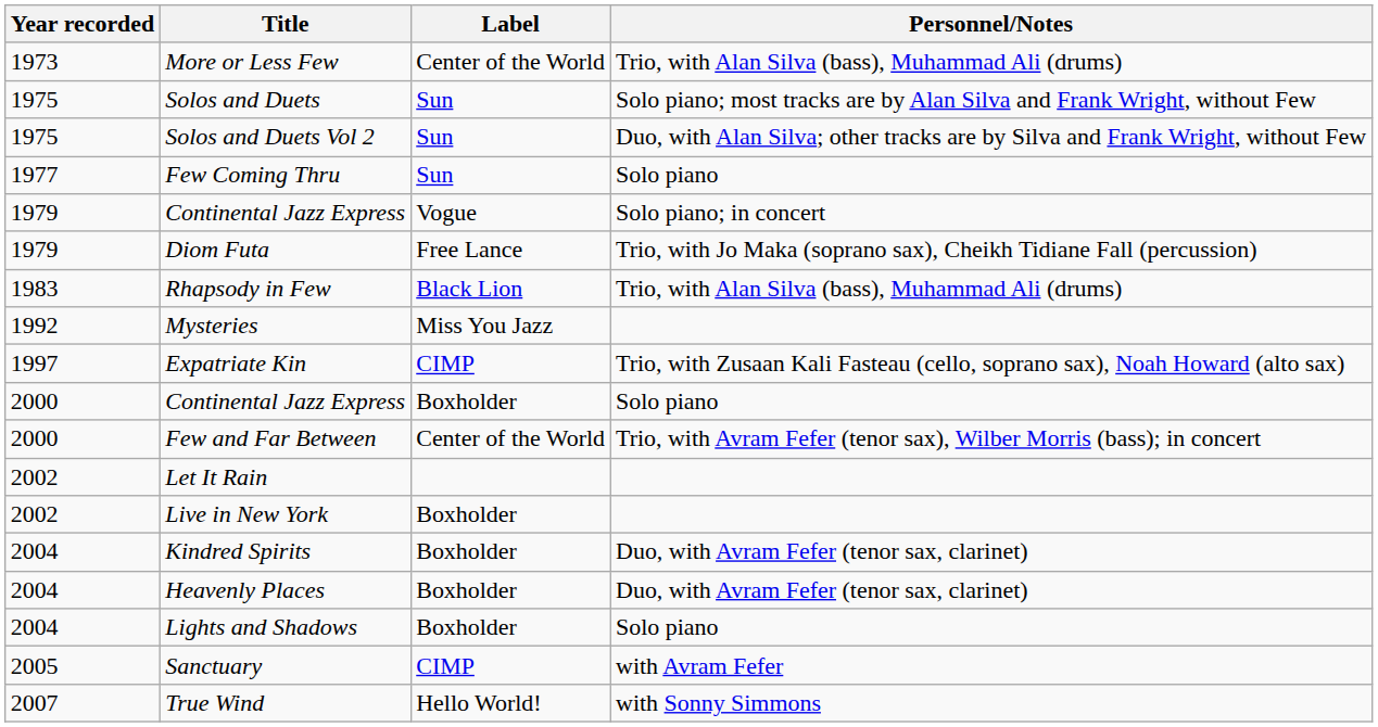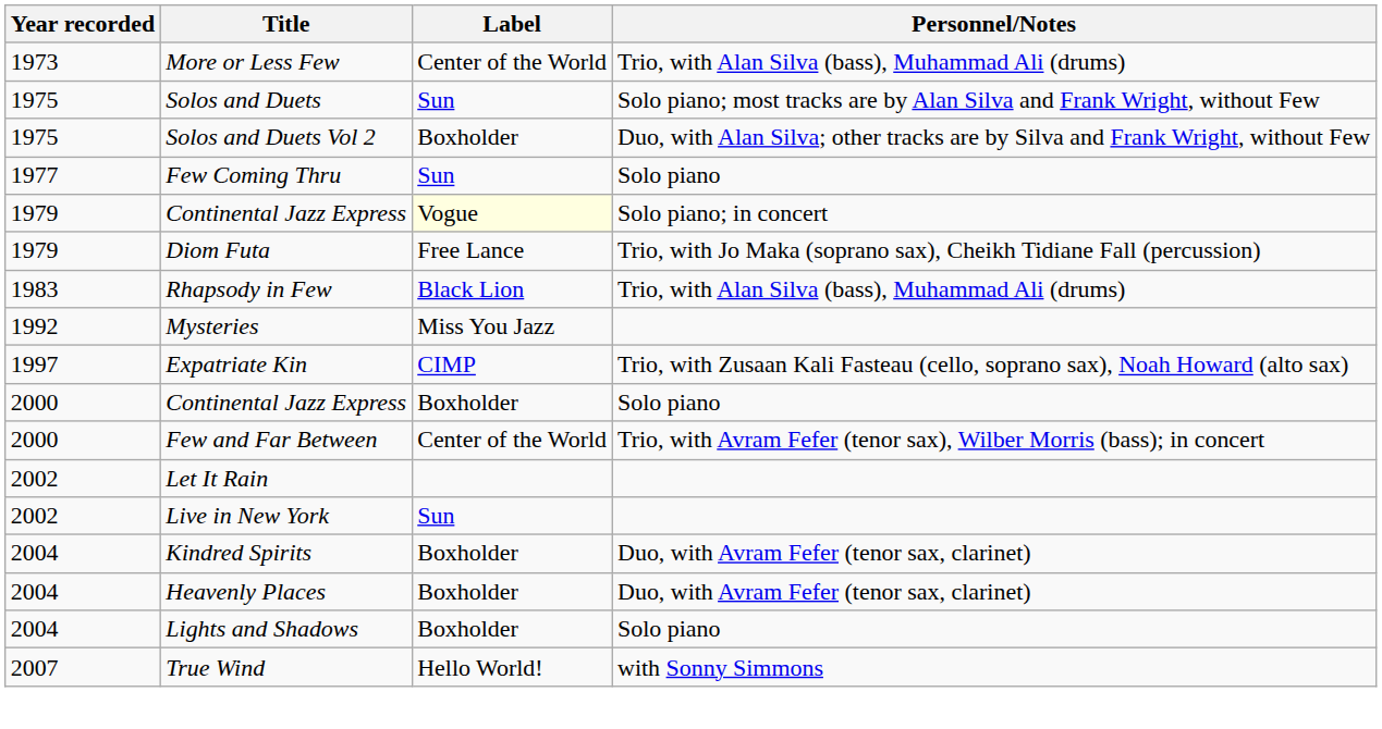Solos and Duets Vol 2 | Label: Sun -> Boxholder
1979 / Continental Jazz Express | Label: no background -> lightyellow background
Live in New York | Label: Boxholder -> Sun
- row: 2005 | Sanctuary | CIMP | with Avram Fefer
